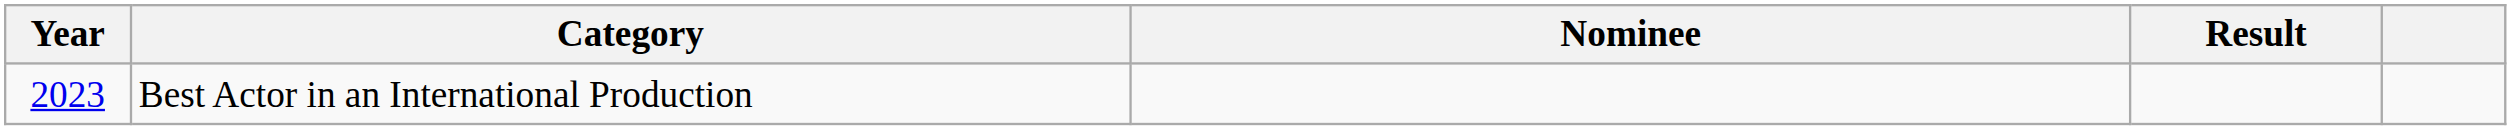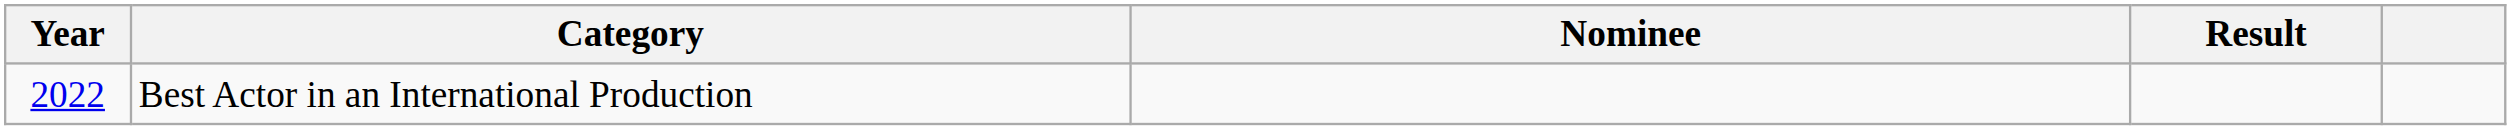Best Actor in an International Production | Year: 2023 -> 2022
